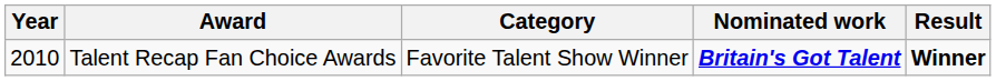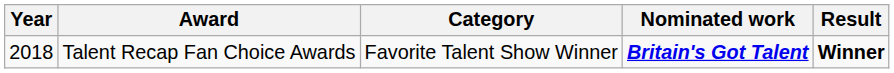Talent Recap Fan Choice Awards | Year: 2010 -> 2018
